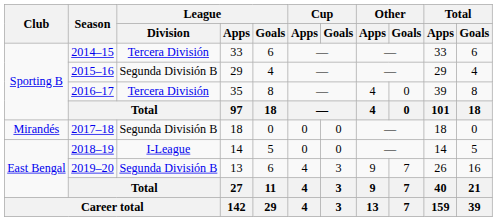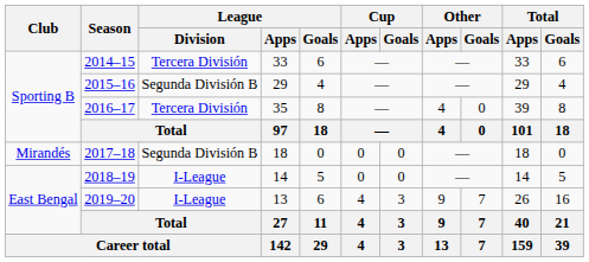2019–20 | League / Division: Segunda División B -> I-League
